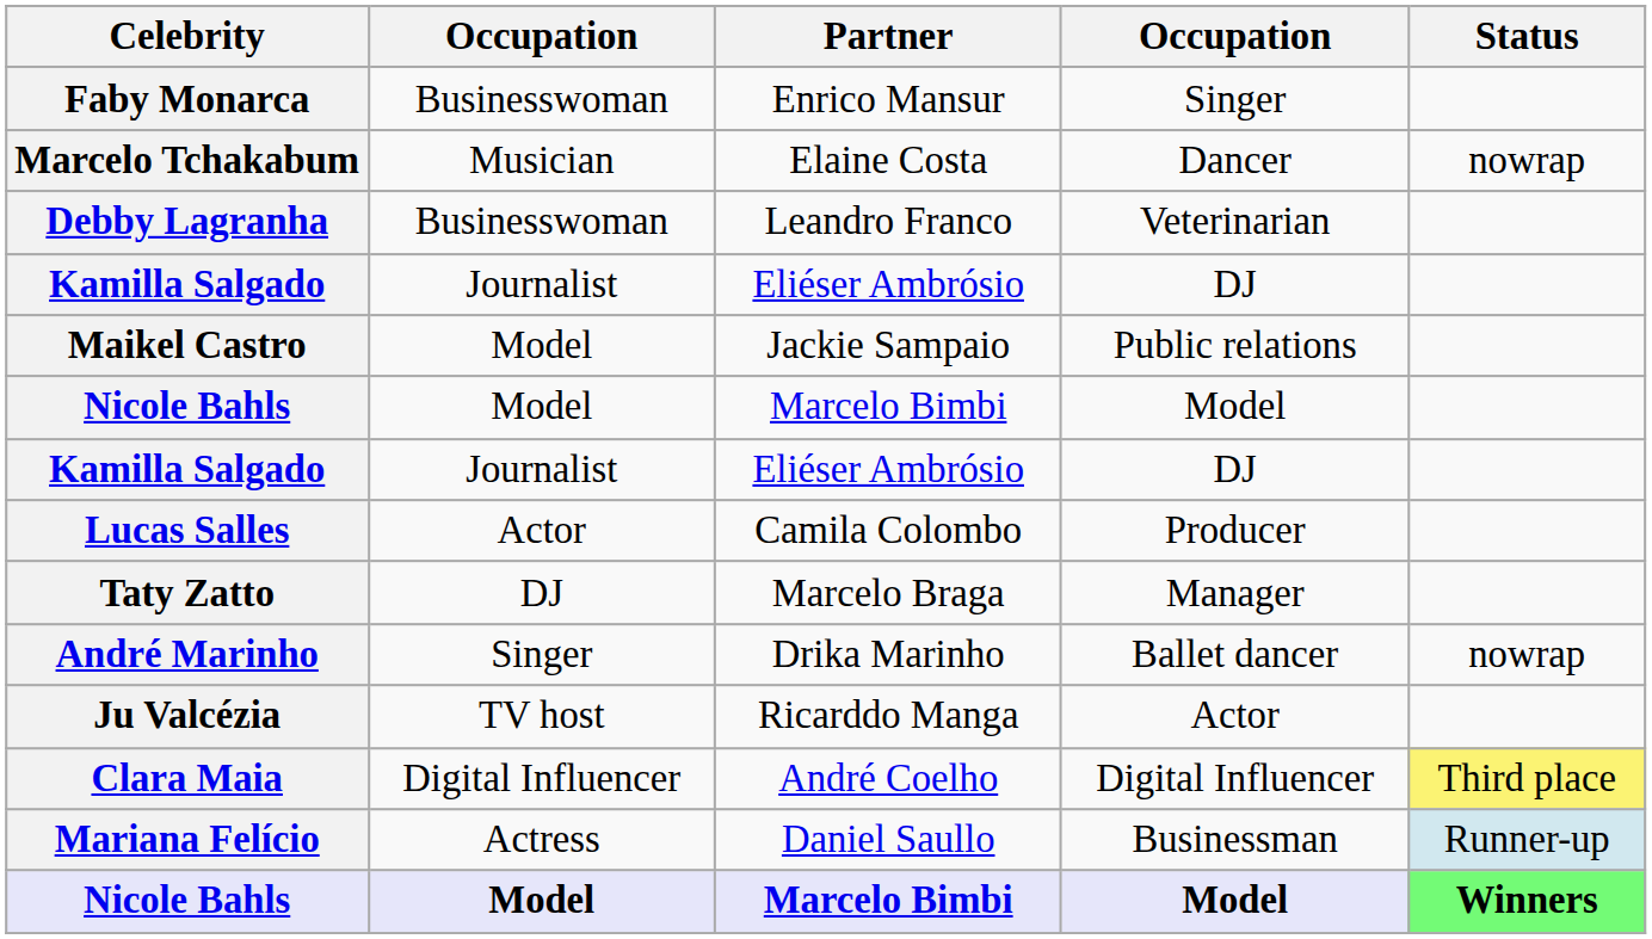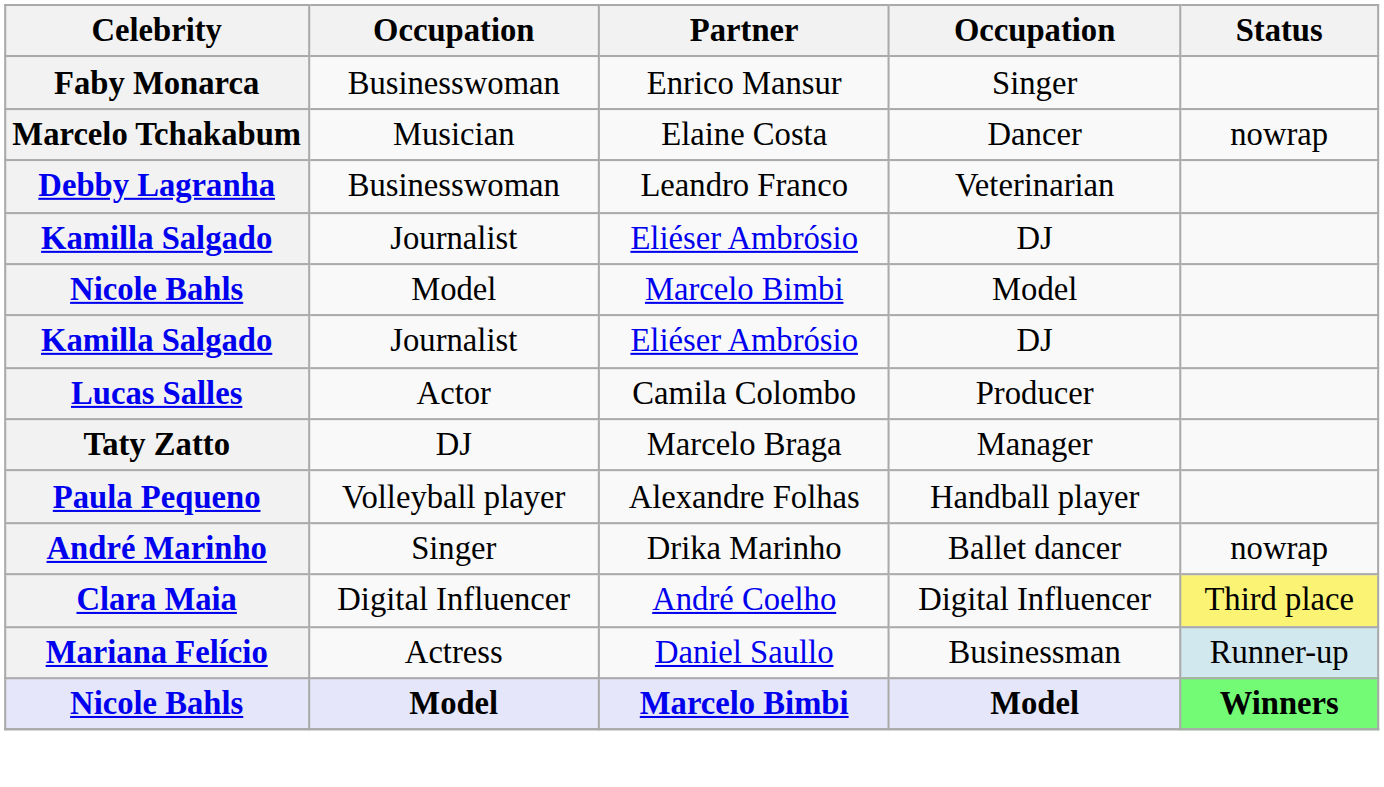- row: Maikel Castro | Model | Jackie Sampaio | Public relations
+ row: Paula Pequeno | Volleyball player | Alexandre Folhas | Handball player
- row: Ju Valcézia | TV host | Ricarddo Manga | Actor
